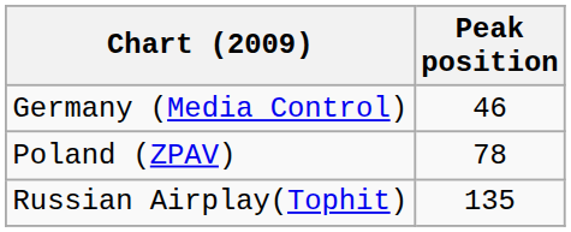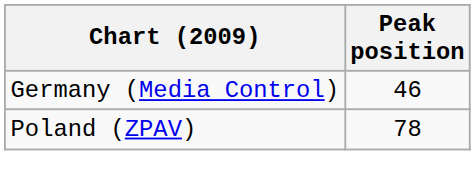- row: Russian Airplay(Tophit) | 135
